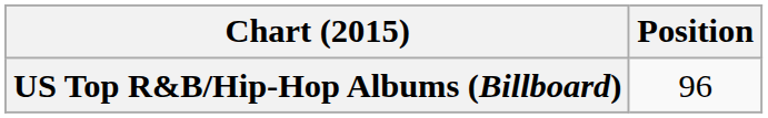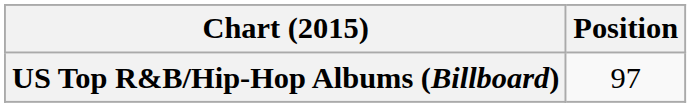US Top R&B/Hip-Hop Albums (Billboard) | Position: 96 -> 97
